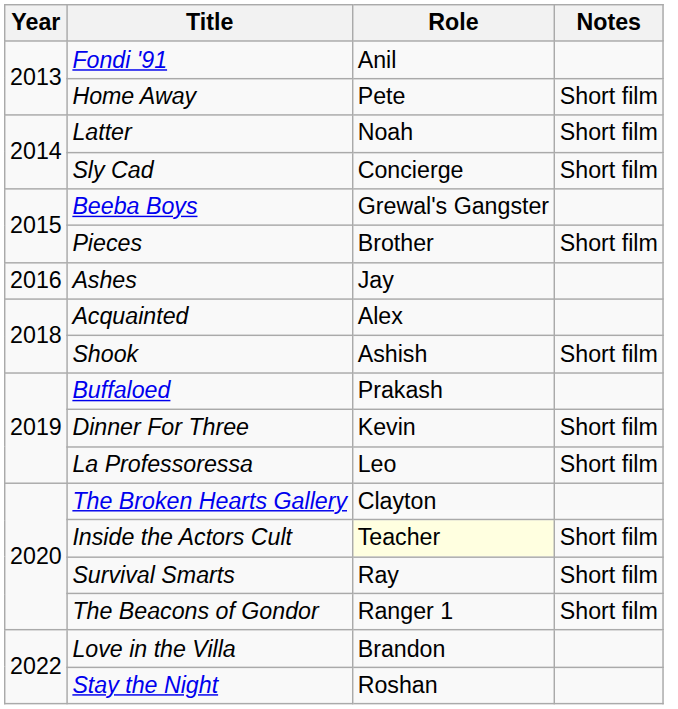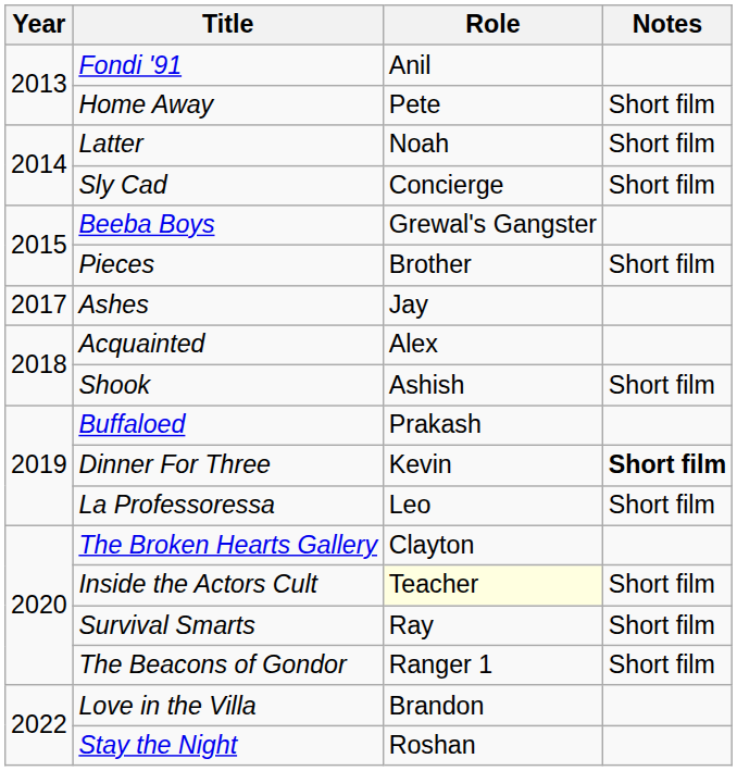Ashes | Year: 2016 -> 2017
Dinner For Three | Notes: normal -> bold
